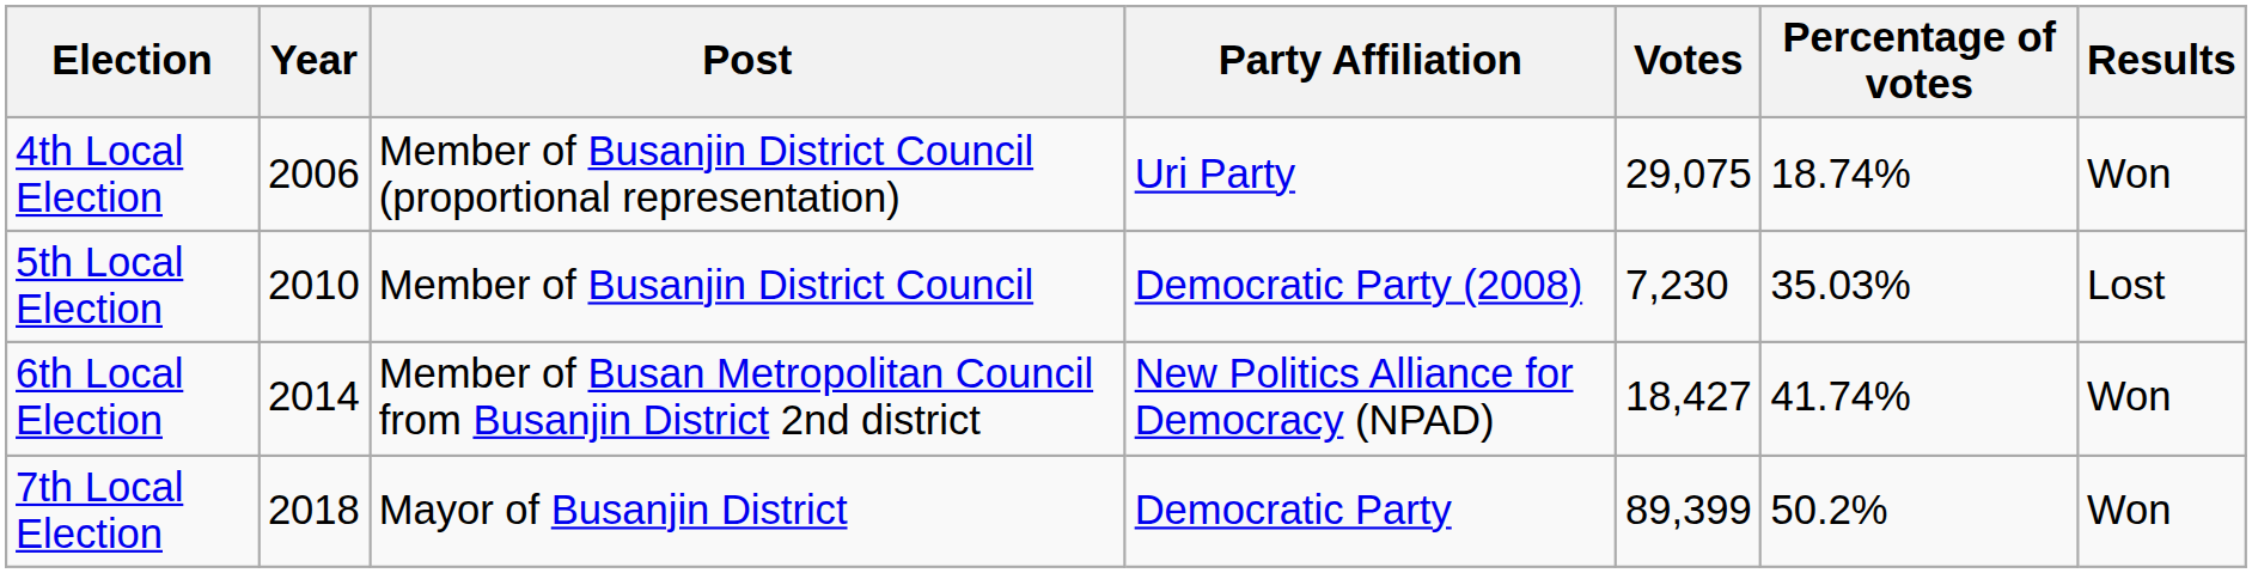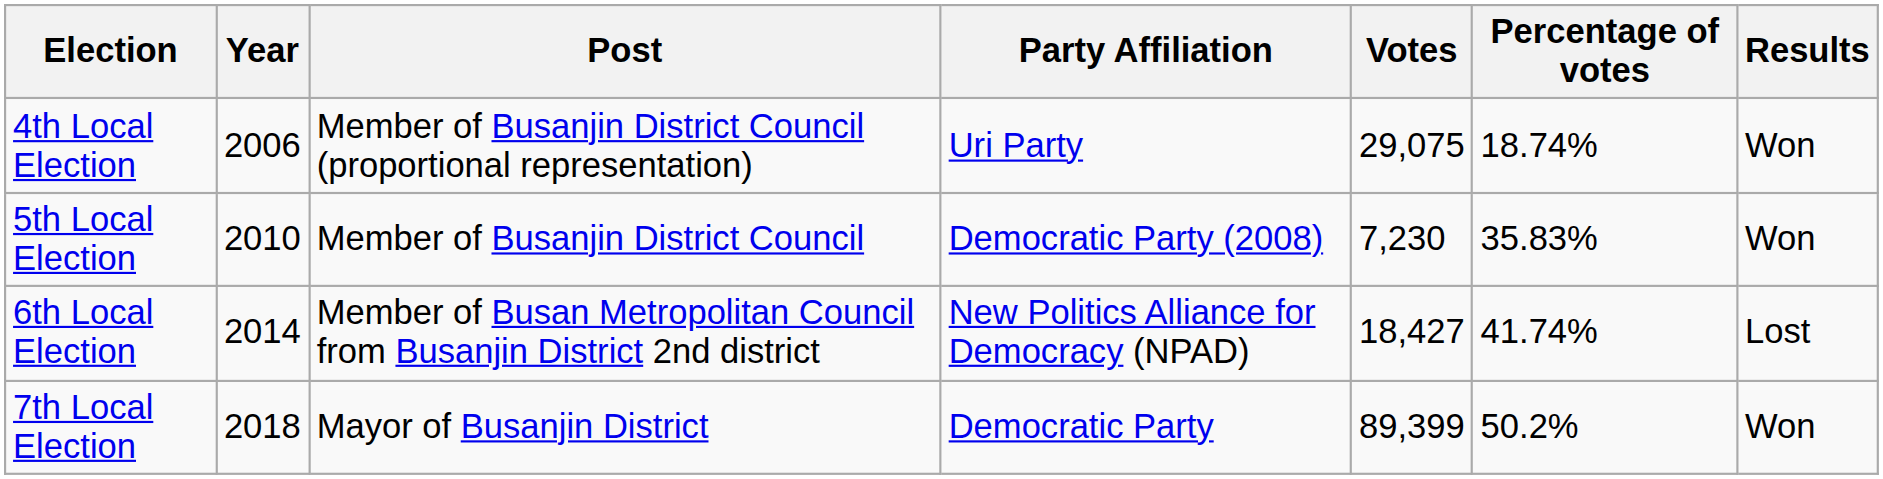5th Local Election | Percentage of votes: 35.03% -> 35.83%
5th Local Election | Results: Lost -> Won
6th Local Election | Results: Won -> Lost
